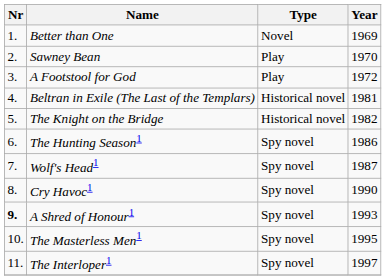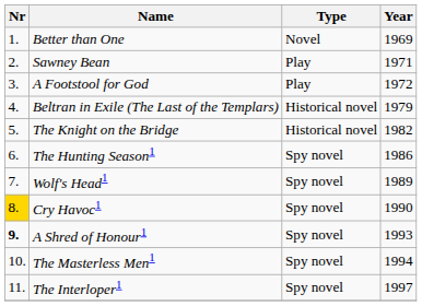Sawney Bean | Year: 1970 -> 1971
Beltran in Exile (The Last of the Templars) | Year: 1981 -> 1979
Wolf's Head1 | Year: 1987 -> 1989
Cry Havoc1 | Nr: no background -> gold background
The Masterless Men1 | Year: 1995 -> 1994
